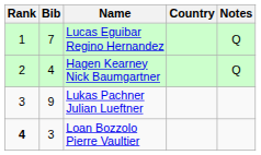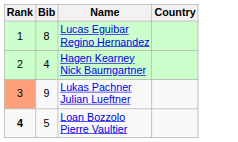- column: Notes | Q | Q
Lucas Eguibar Regino Hernandez | Bib: 7 -> 8
Lukas Pachner Julian Lueftner | Rank: no background -> lightsalmon background
Loan Bozzolo Pierre Vaultier | Bib: 3 -> 5
